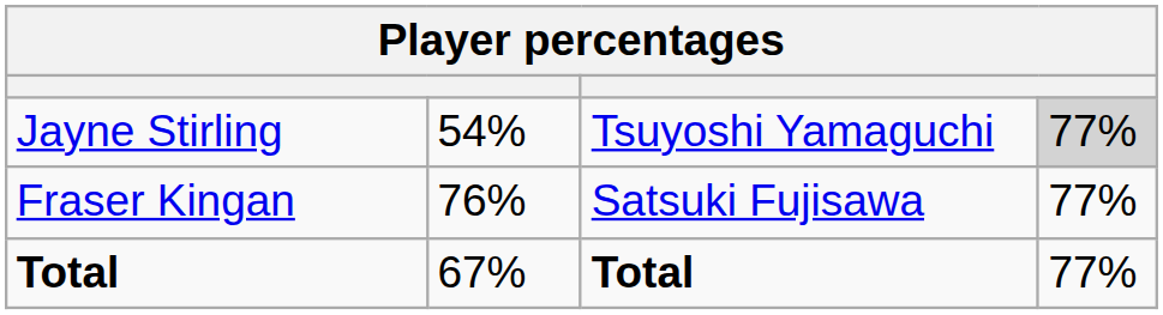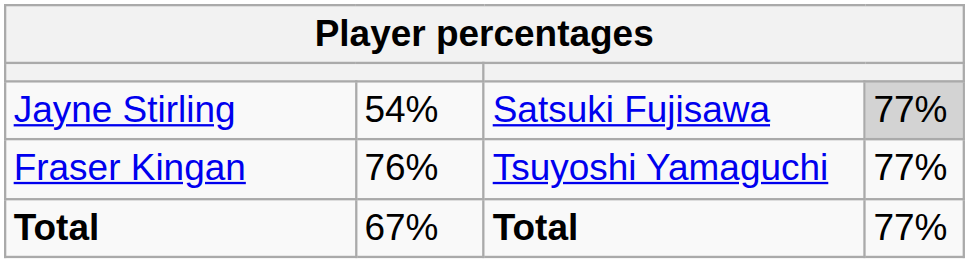Jayne Stirling | column 3: Tsuyoshi Yamaguchi -> Satsuki Fujisawa
Fraser Kingan | column 3: Satsuki Fujisawa -> Tsuyoshi Yamaguchi
